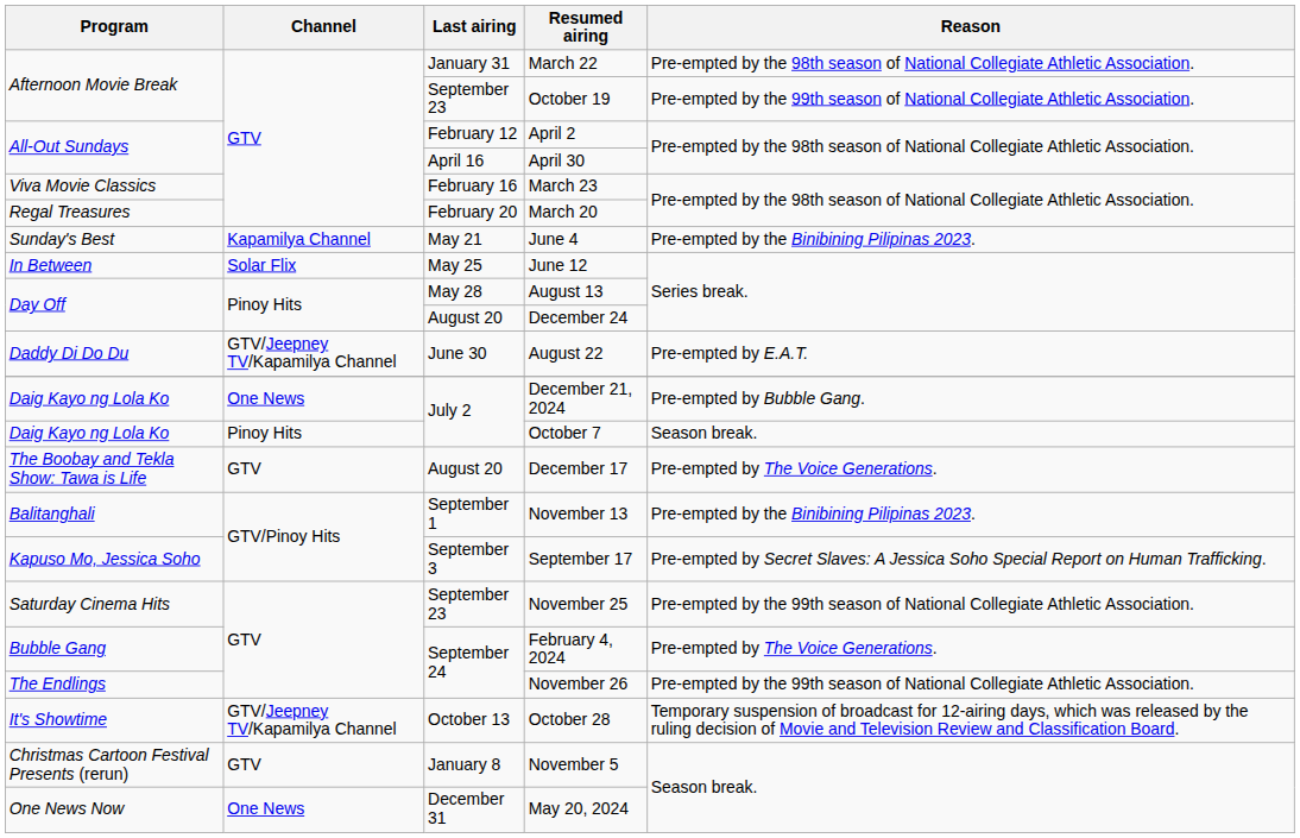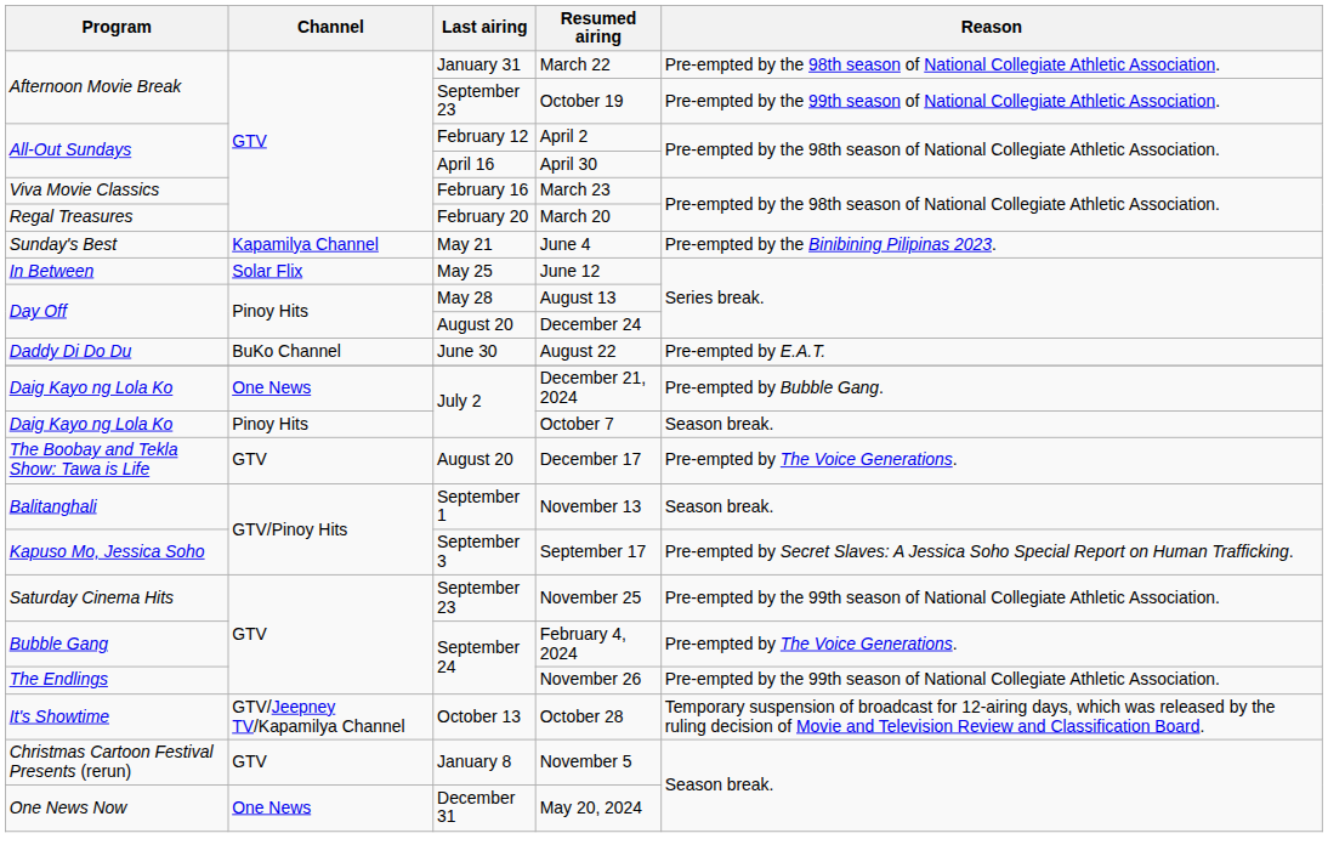August 22 | Channel: GTV/Jeepney TV/Kapamilya Channel -> BuKo Channel
November 13 | Reason: Pre-empted by the Binibining Pilipinas 2023. -> Season break.
